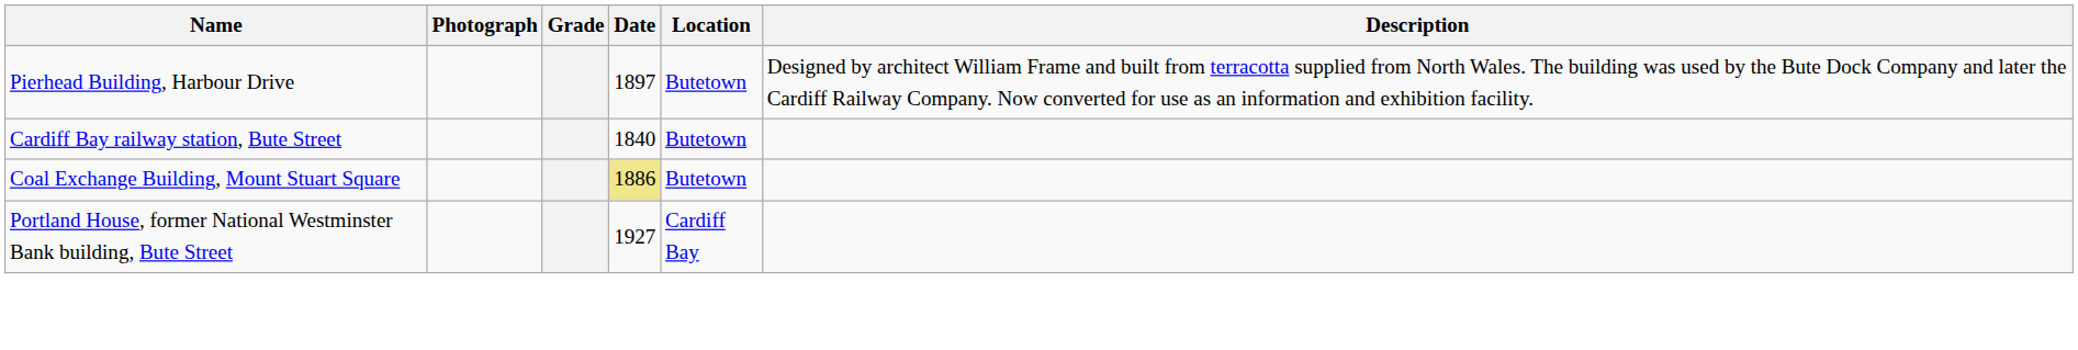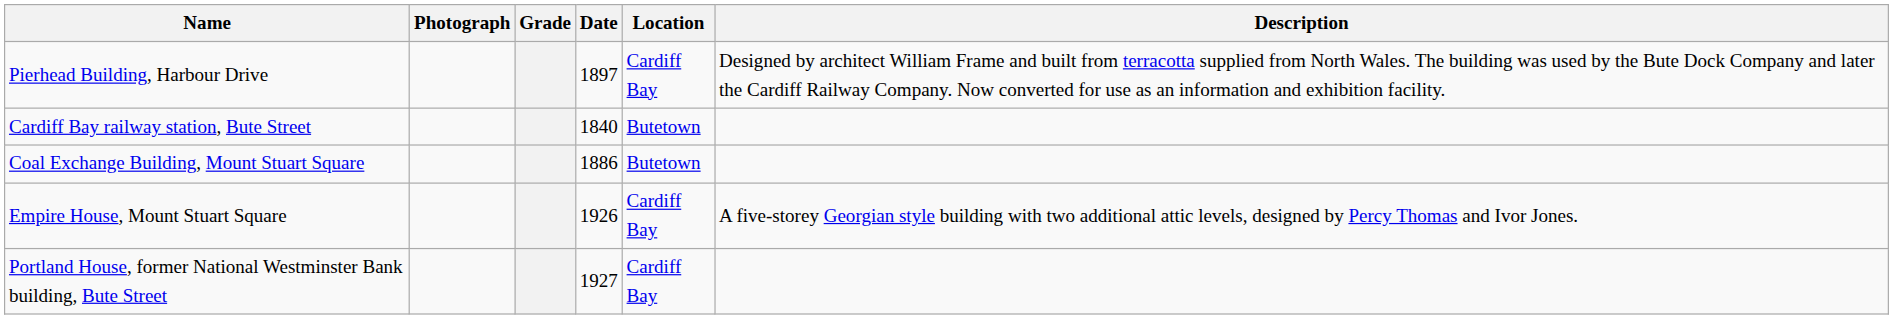Pierhead Building, Harbour Drive | Location: Butetown -> Cardiff Bay
Coal Exchange Building, Mount Stuart Square | Date: khaki background -> no background
+ row: Empire House, Mount Stuart Square | 1926 | Cardiff Bay | A five-storey Georgian style building with two additional attic levels, designed by Percy Thomas and Ivor Jones.
